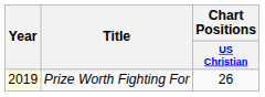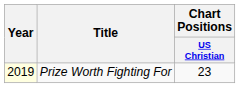Prize Worth Fighting For | Chart Positions / US Christian: 26 -> 23
